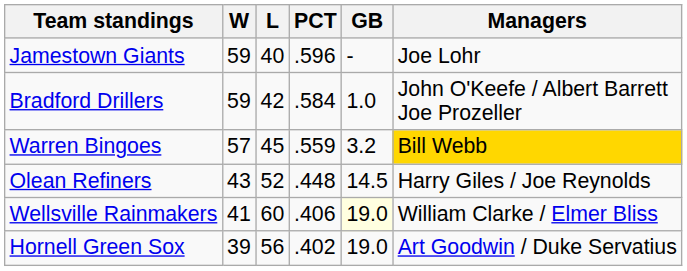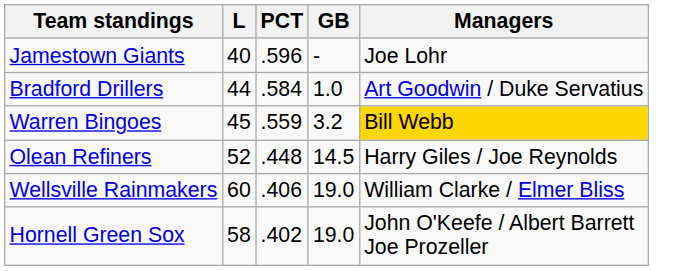- column: W | 59 | 59 | 57 | 43 | 41 | 39
Bradford Drillers | L: 42 -> 44
Bradford Drillers | Managers: John O'Keefe / Albert Barrett Joe Prozeller -> Art Goodwin / Duke Servatius
Wellsville Rainmakers | GB: lightyellow background -> no background
Hornell Green Sox | L: 56 -> 58
Hornell Green Sox | Managers: Art Goodwin / Duke Servatius -> John O'Keefe / Albert Barrett Joe Prozeller
